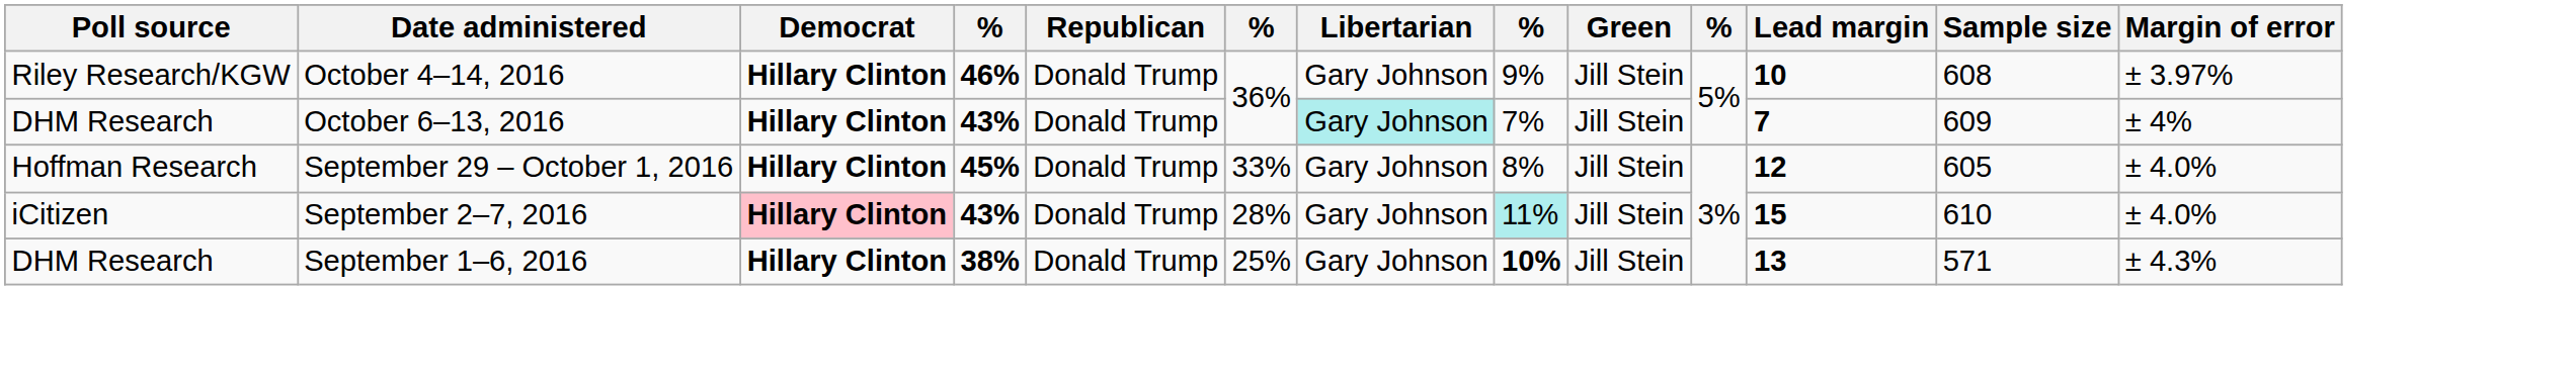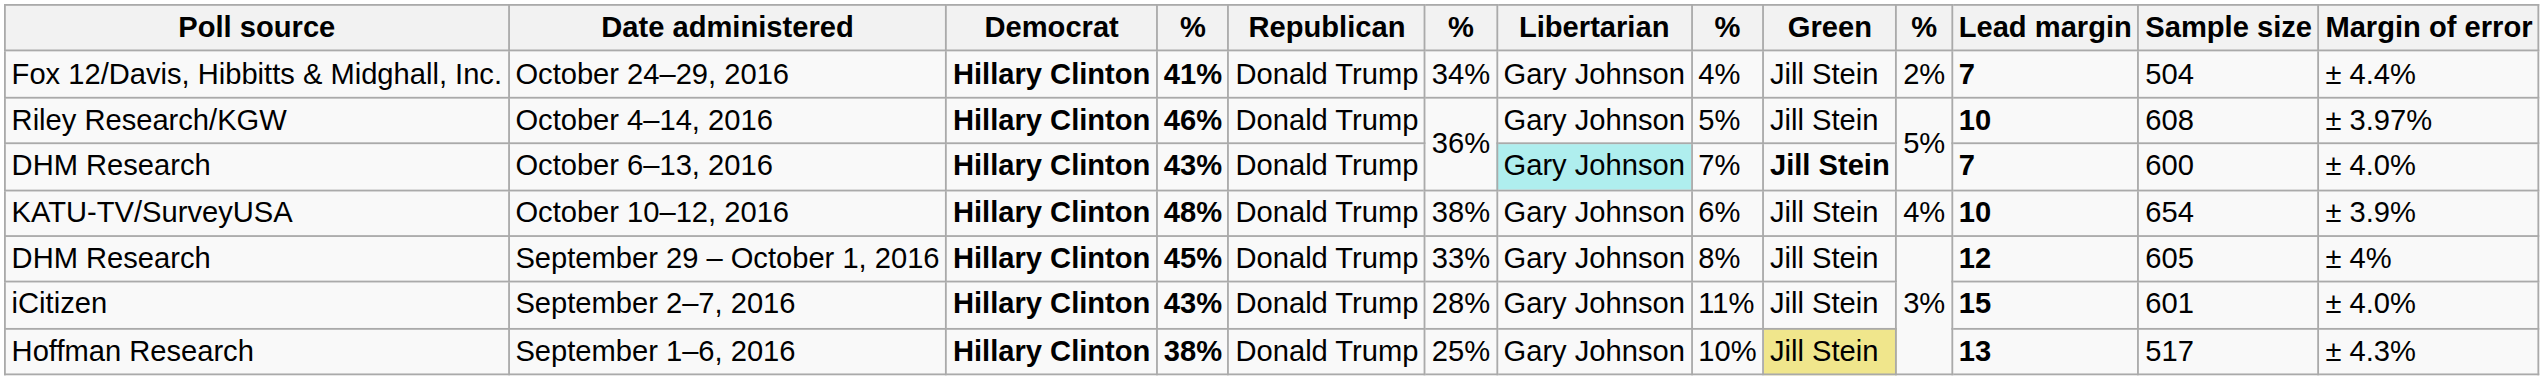+ row: Fox 12/Davis, Hibbitts & Midghall, Inc. | October 24–29, 2016 | Hillary Clinton | 41% | Donald Trump | 34% | Gary Johnson | 4% | Jill Stein | 2% | 7 | 504 | ± 4.4%
October 4–14, 2016 | column 8: 9% -> 5%
October 6–13, 2016 | Green: normal -> bold
October 6–13, 2016 | Sample size: 609 -> 600
October 6–13, 2016 | Margin of error: ± 4% -> ± 4.0%
+ row: KATU-TV/SurveyUSA | October 10–12, 2016 | Hillary Clinton | 48% | Donald Trump | 38% | Gary Johnson | 6% | Jill Stein | 4% | 10 | 654 | ± 3.9%
September 29 – October 1, 2016 | Poll source: Hoffman Research -> DHM Research
September 29 – October 1, 2016 | Margin of error: ± 4.0% -> ± 4%
September 2–7, 2016 | Democrat: pink background -> no background
September 2–7, 2016 | column 8: paleturquoise background -> no background
September 2–7, 2016 | Sample size: 610 -> 601
September 1–6, 2016 | Poll source: DHM Research -> Hoffman Research
September 1–6, 2016 | column 8: bold -> normal
September 1–6, 2016 | Green: no background -> khaki background
September 1–6, 2016 | Sample size: 571 -> 517
